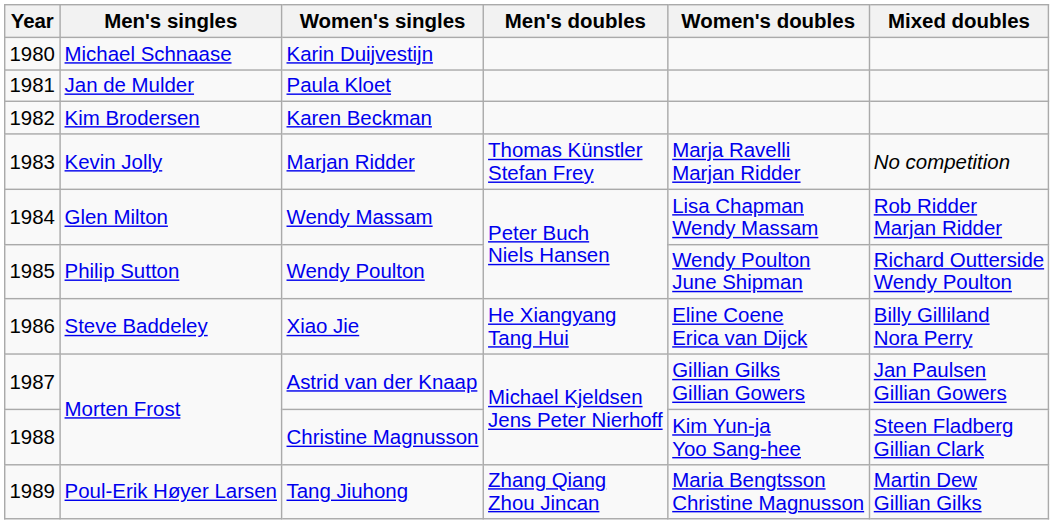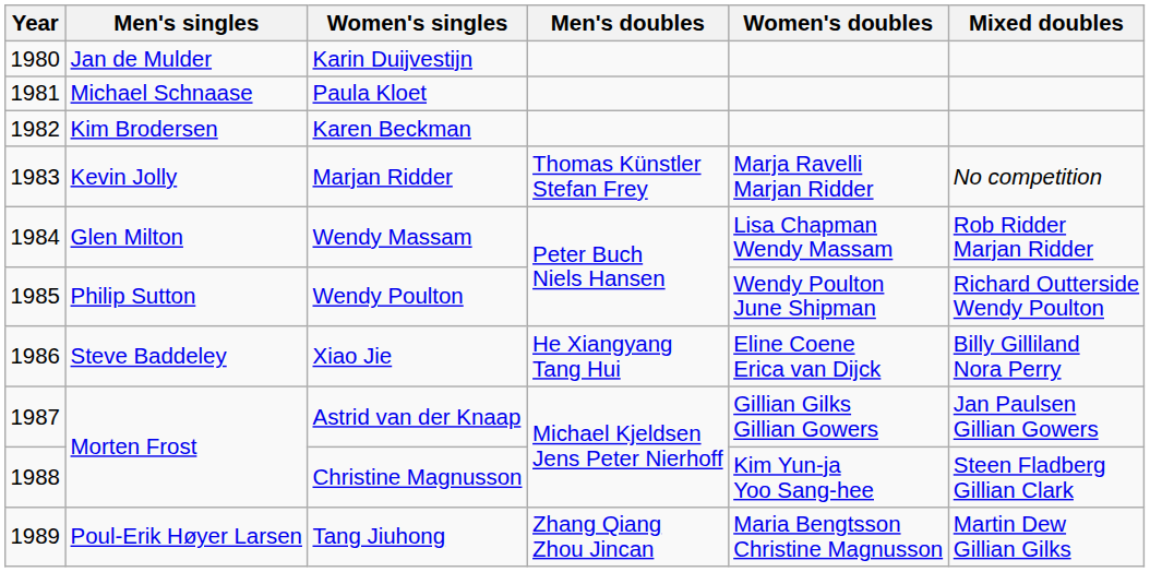Karin Duijvestijn | Men's singles: Michael Schnaase -> Jan de Mulder
Paula Kloet | Men's singles: Jan de Mulder -> Michael Schnaase
